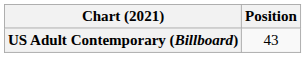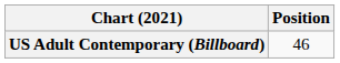US Adult Contemporary (Billboard) | Position: 43 -> 46
